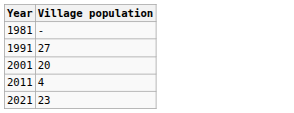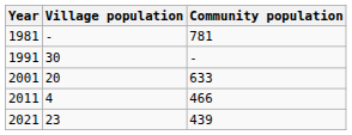+ column: Community population | 781 | - | 633 | 466 | 439
1991 | Village population: 27 -> 30
